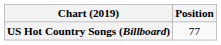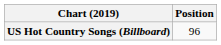US Hot Country Songs (Billboard) | Position: 77 -> 96
